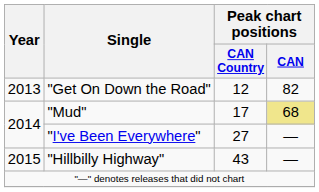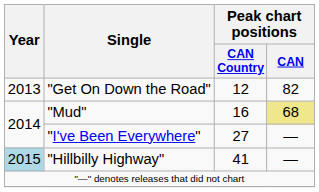"Mud" | Peak chart positions / CAN Country: 17 -> 16
"Hillbilly Highway" | Year: no background -> lightblue background
"Hillbilly Highway" | Peak chart positions / CAN Country: 43 -> 41
